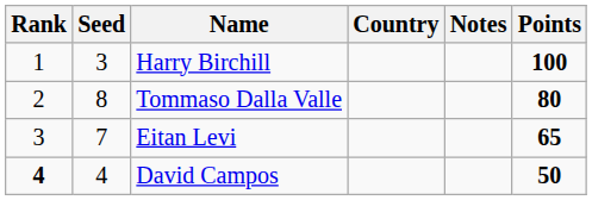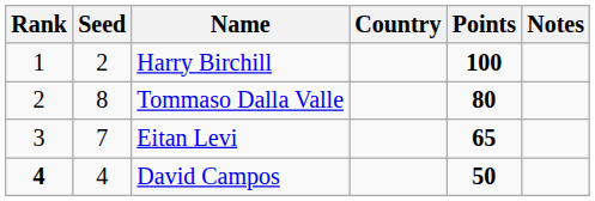columns swapped: Notes <-> Points
Harry Birchill | Seed: 3 -> 2
